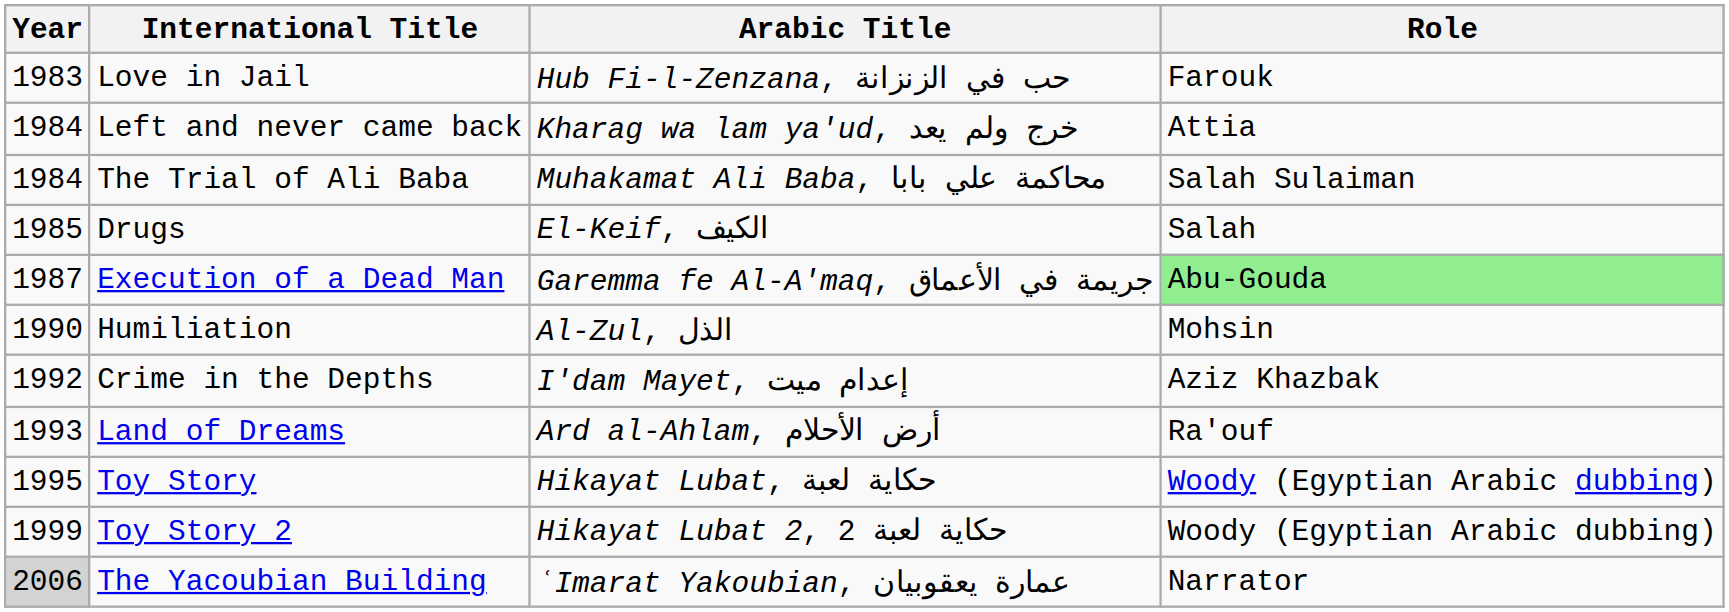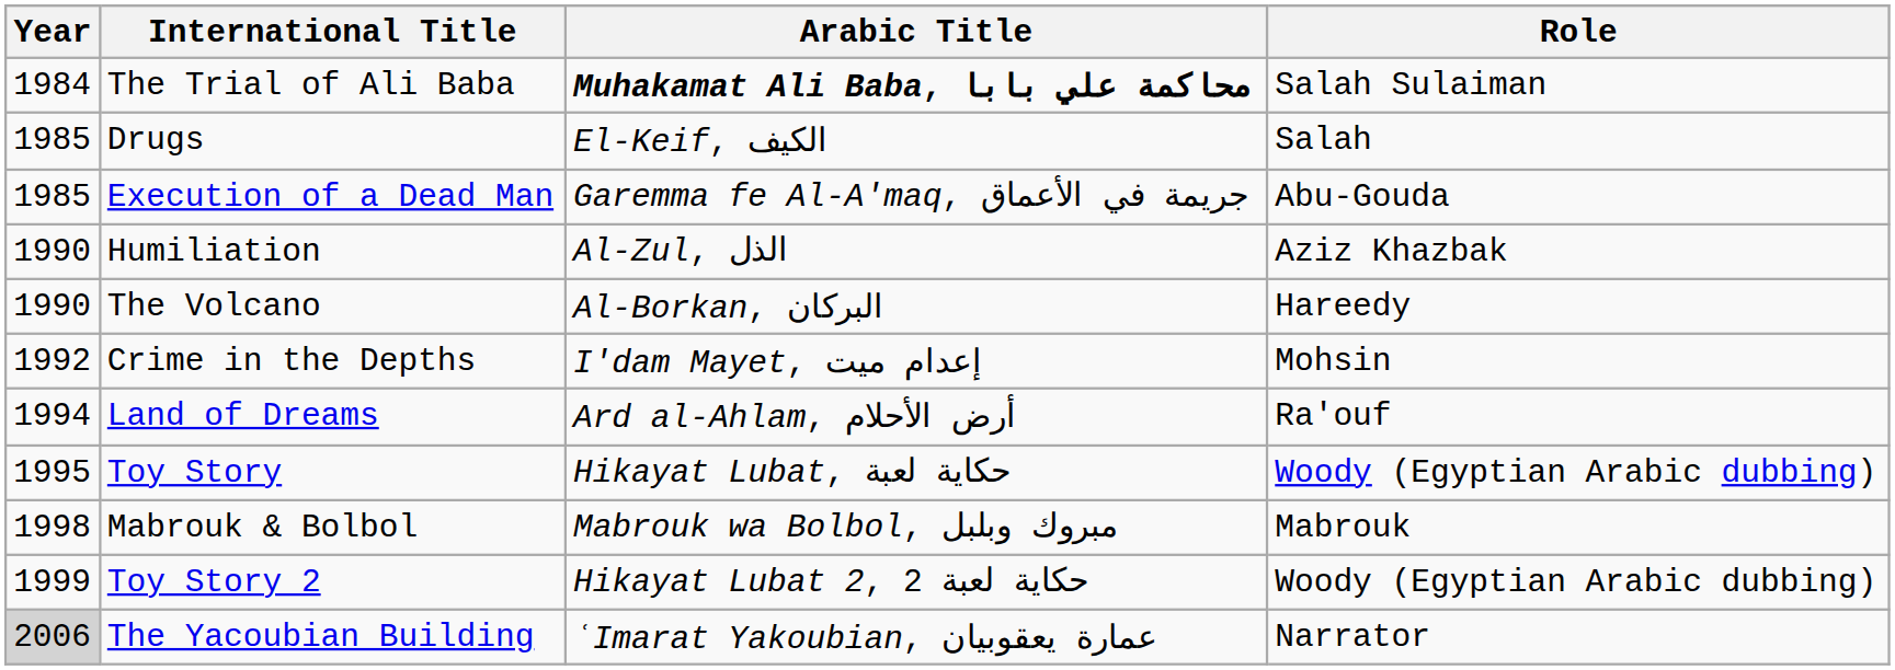- row: 1983 | Love in Jail | Hub Fi-l-Zenzana, حب في الزنزانة | Farouk
- row: 1984 | Left and never came back | Kharag wa lam ya'ud, خرج ولم يعد | Attia
The Trial of Ali Baba | Arabic Title: normal -> bold
Execution of a Dead Man | Year: 1987 -> 1985
Execution of a Dead Man | Role: lightgreen background -> no background
Humiliation | Role: Mohsin -> Aziz Khazbak
+ row: 1990 | The Volcano | Al-Borkan, البركان | Hareedy
Crime in the Depths | Role: Aziz Khazbak -> Mohsin
Land of Dreams | Year: 1993 -> 1994
+ row: 1998 | Mabrouk & Bolbol | Mabrouk wa Bolbol, مبروك وبلبل | Mabrouk
